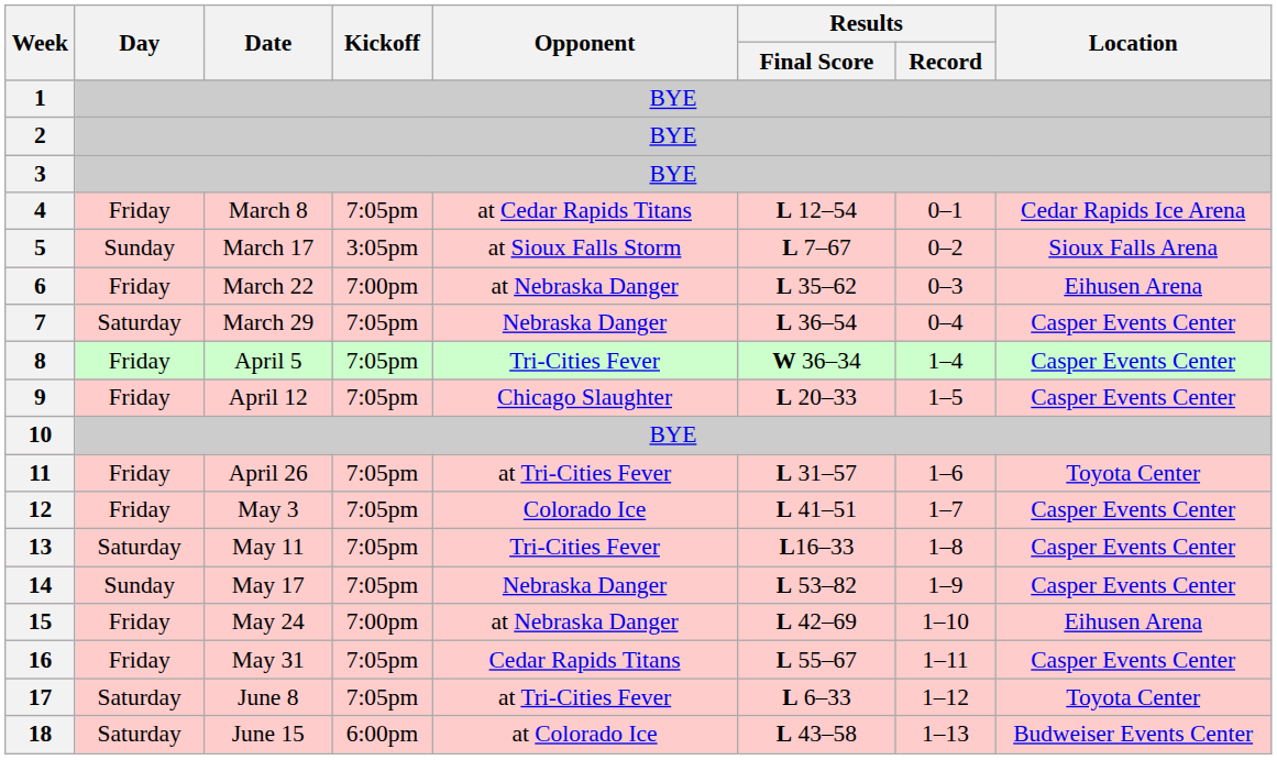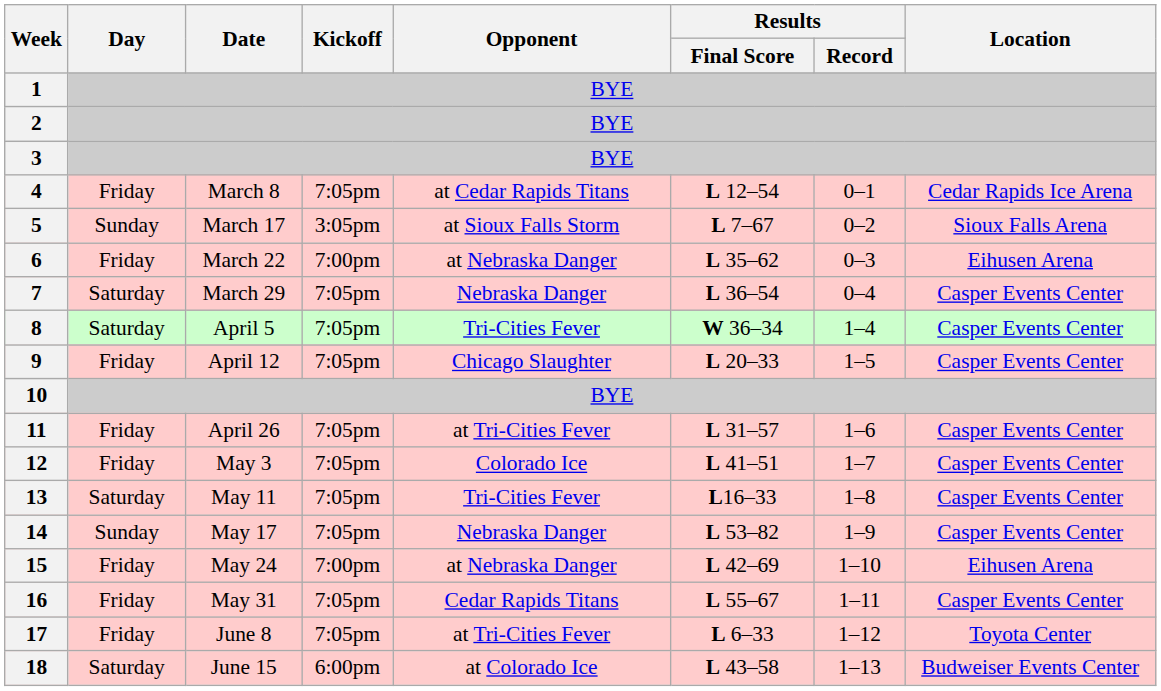8 | Day: Friday -> Saturday
11 | Location: Toyota Center -> Casper Events Center
17 | Day: Saturday -> Friday
